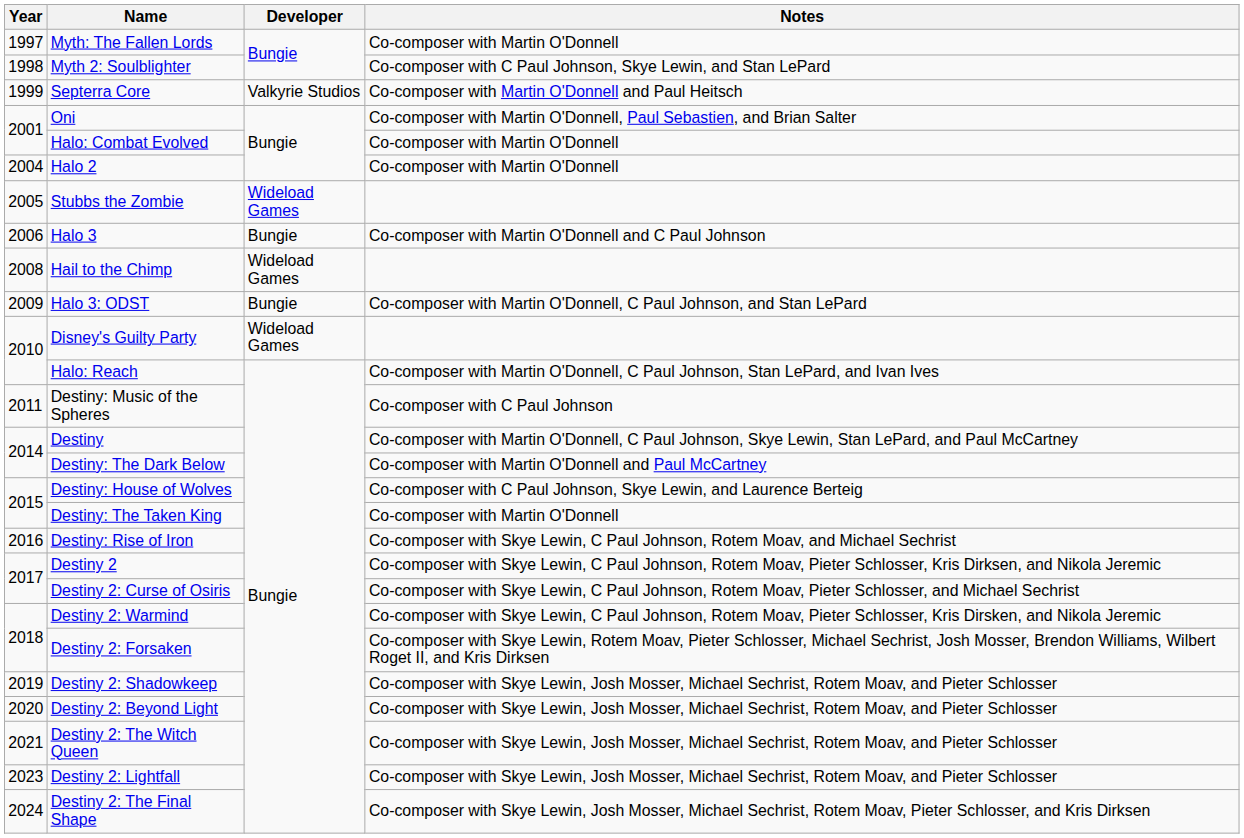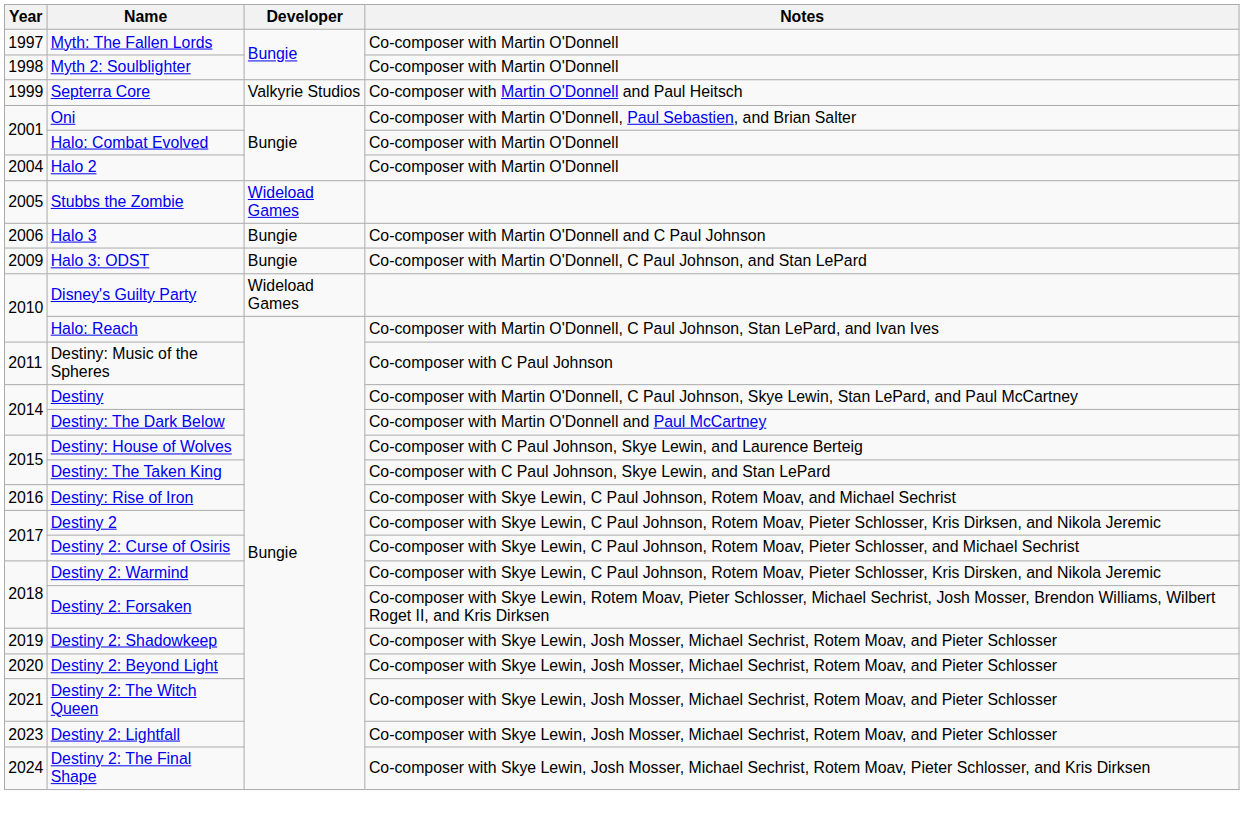Myth 2: Soulblighter | Notes: Co-composer with C Paul Johnson, Skye Lewin, and Stan LePard -> Co-composer with Martin O'Donnell
- row: 2008 | Hail to the Chimp | Wideload Games
Destiny: The Taken King | Notes: Co-composer with Martin O'Donnell -> Co-composer with C Paul Johnson, Skye Lewin, and Stan LePard
